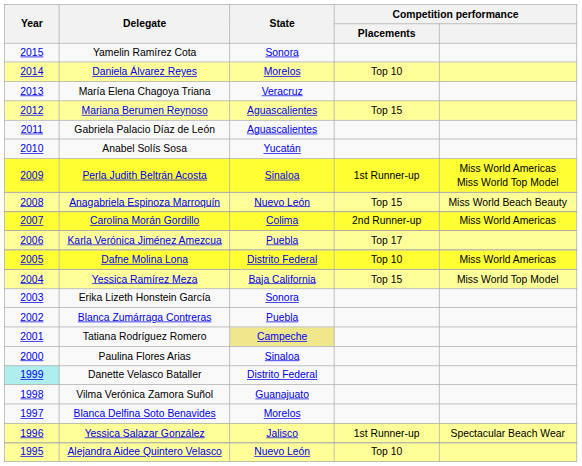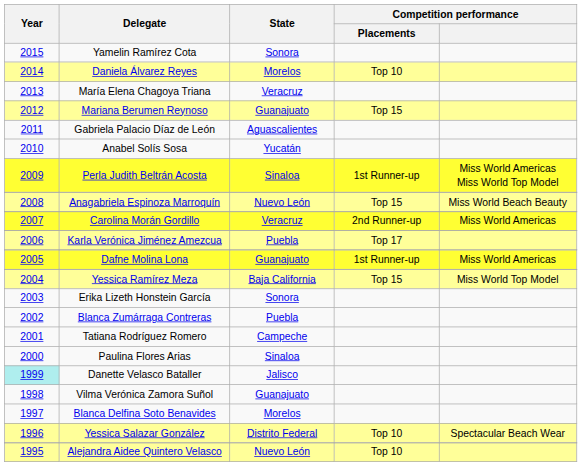Mariana Berumen Reynoso | State: Aguascalientes -> Guanajuato
Carolina Morán Gordillo | State: Colima -> Veracruz
Dafne Molina Lona | State: Distrito Federal -> Guanajuato
Dafne Molina Lona | Competition performance / Placements: Top 10 -> 1st Runner-up
Tatiana Rodríguez Romero | State: khaki background -> no background
Danette Velasco Bataller | State: Distrito Federal -> Jalisco
Yessica Salazar González | State: Jalisco -> Distrito Federal
Yessica Salazar González | Competition performance / Placements: 1st Runner-up -> Top 10
